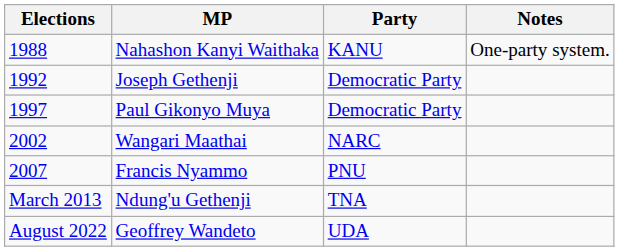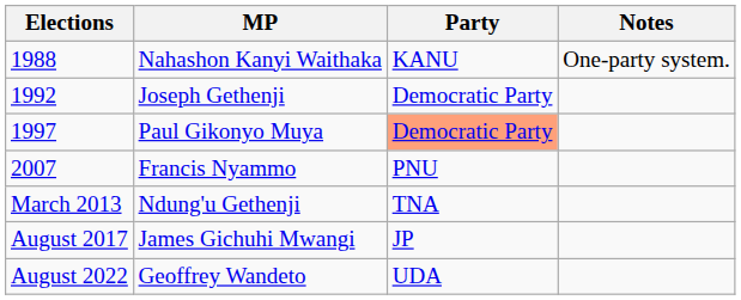Paul Gikonyo Muya | Party: no background -> lightsalmon background
- row: 2002 | Wangari Maathai | NARC
+ row: August 2017 | James Gichuhi Mwangi | JP
